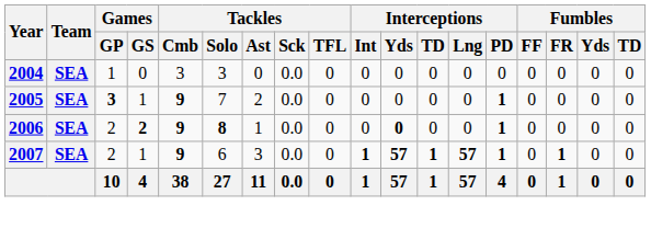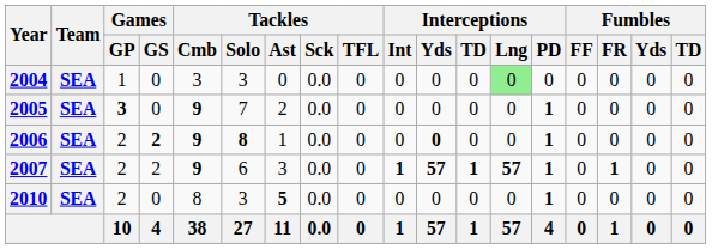2004 | Interceptions / Lng: no background -> lightgreen background
2005 | Games / GS: 1 -> 0
2007 | Games / GS: 1 -> 2
+ row: 2010 | SEA | 2 | 0 | 8 | 3 | 5 | 0.0 | 0 | 0 | 0 | 0 | 0 | 1 | 0 | 0 | 0 | 0
